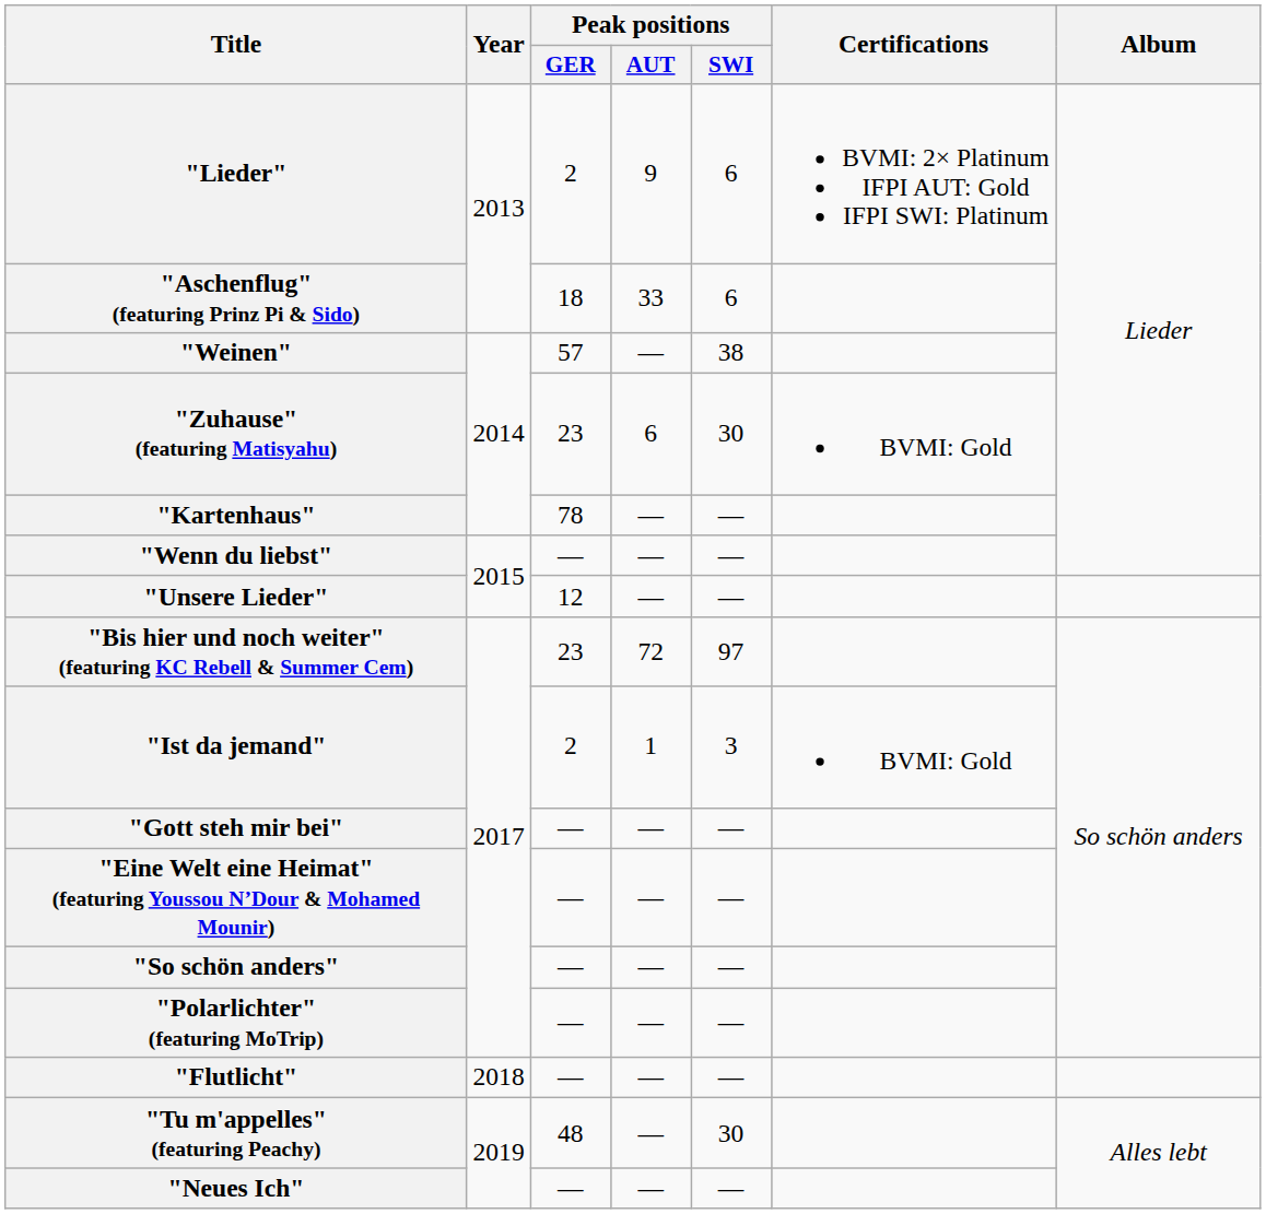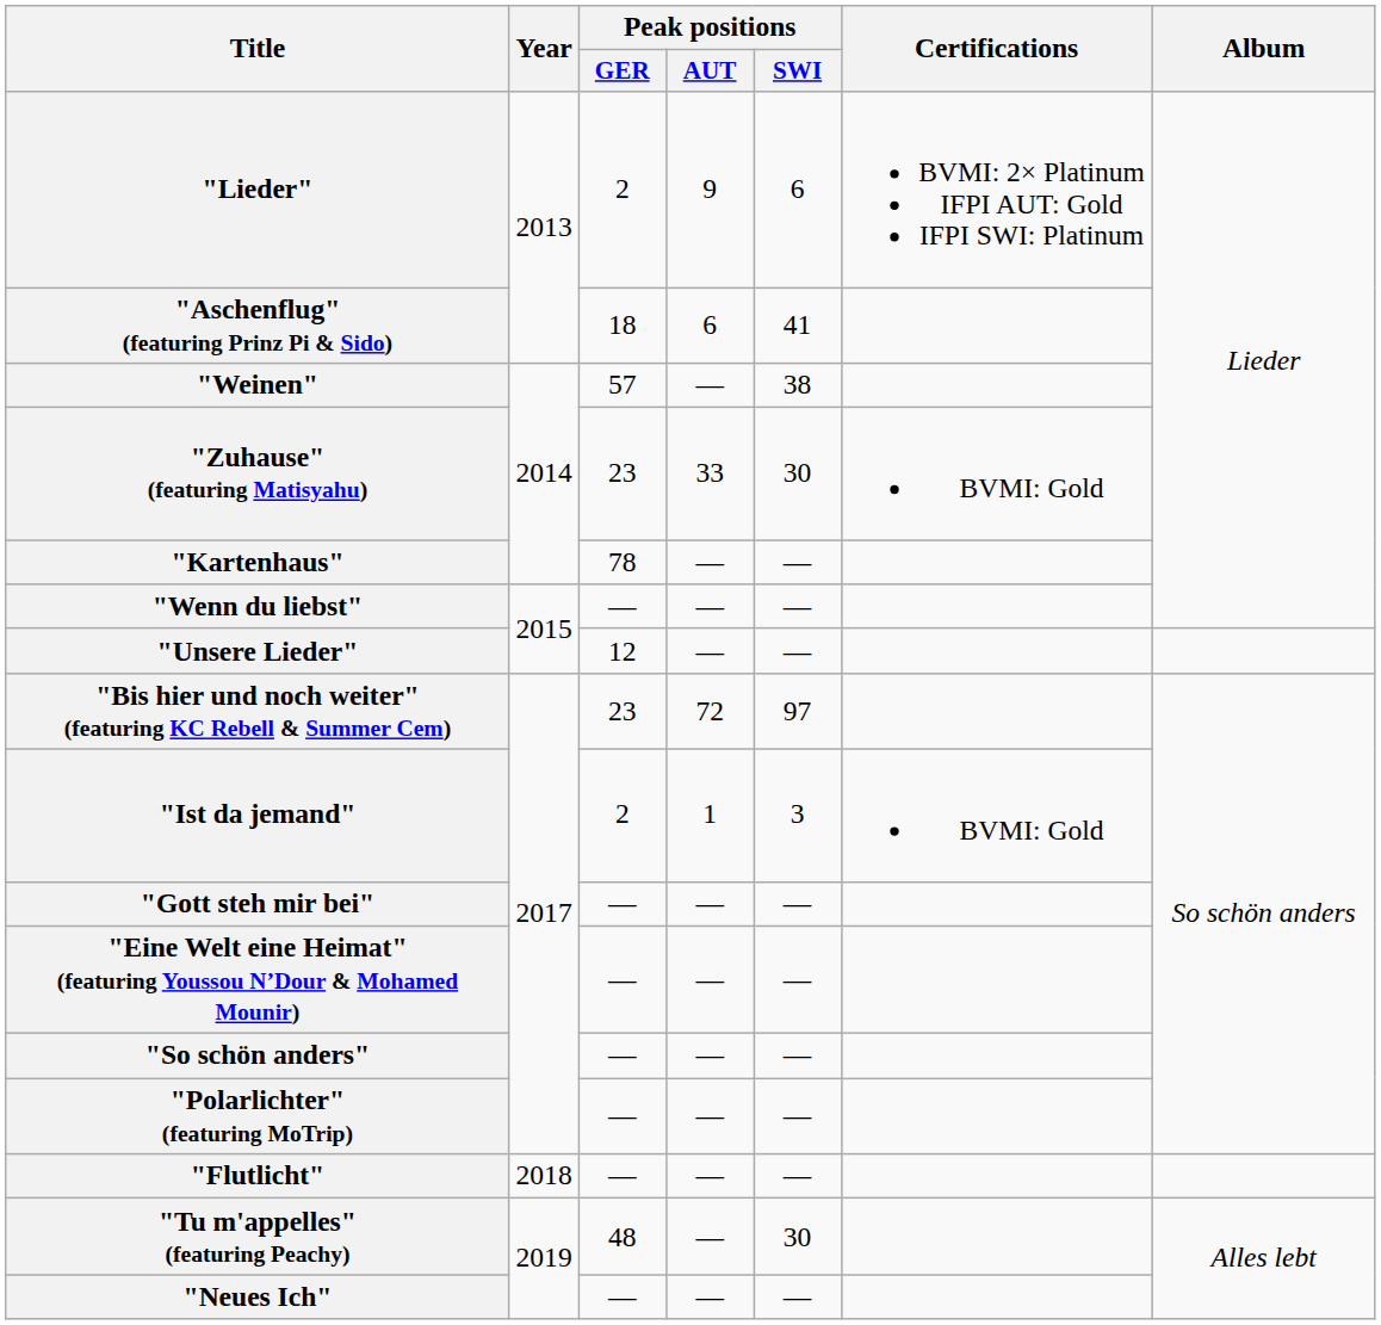"Aschenflug" (featuring Prinz Pi & Sido) | Peak positions / AUT: 33 -> 6
"Aschenflug" (featuring Prinz Pi & Sido) | Peak positions / SWI: 6 -> 41
"Zuhause" (featuring Matisyahu) | Peak positions / AUT: 6 -> 33
